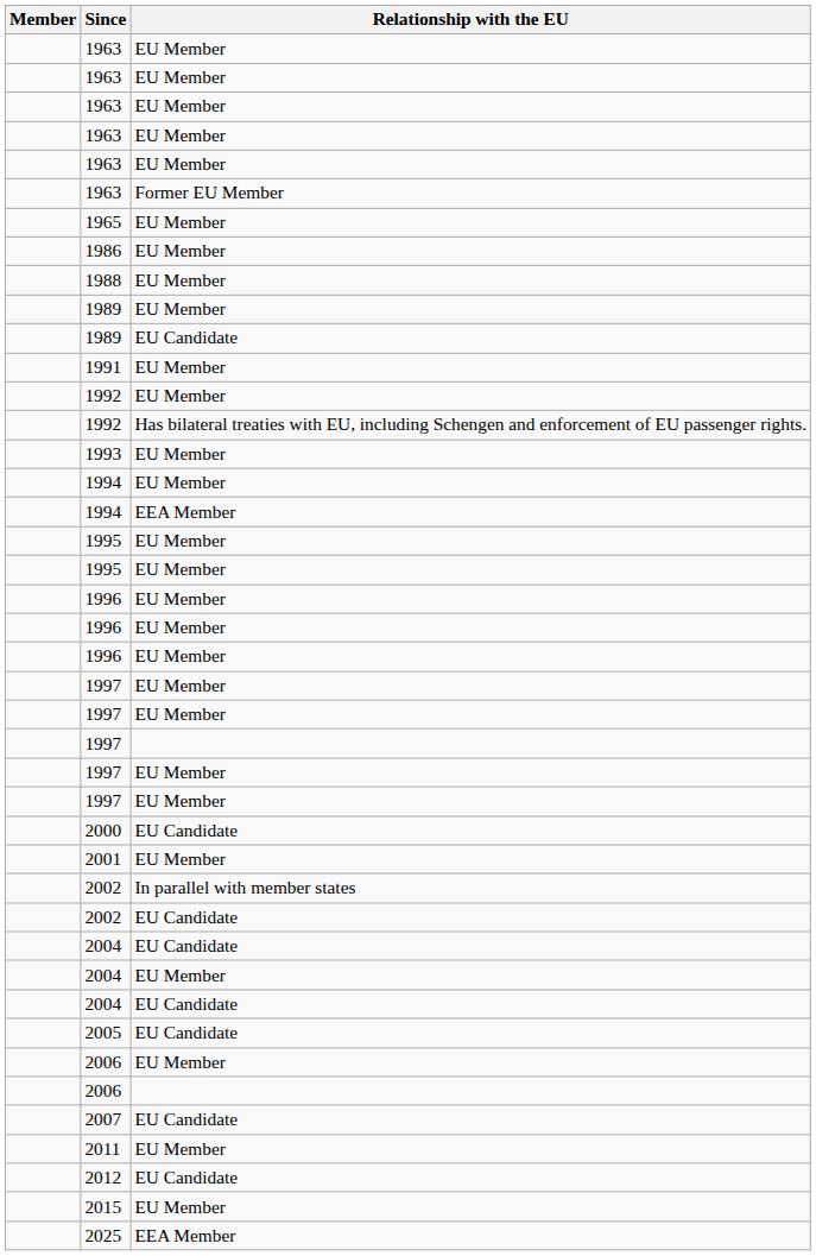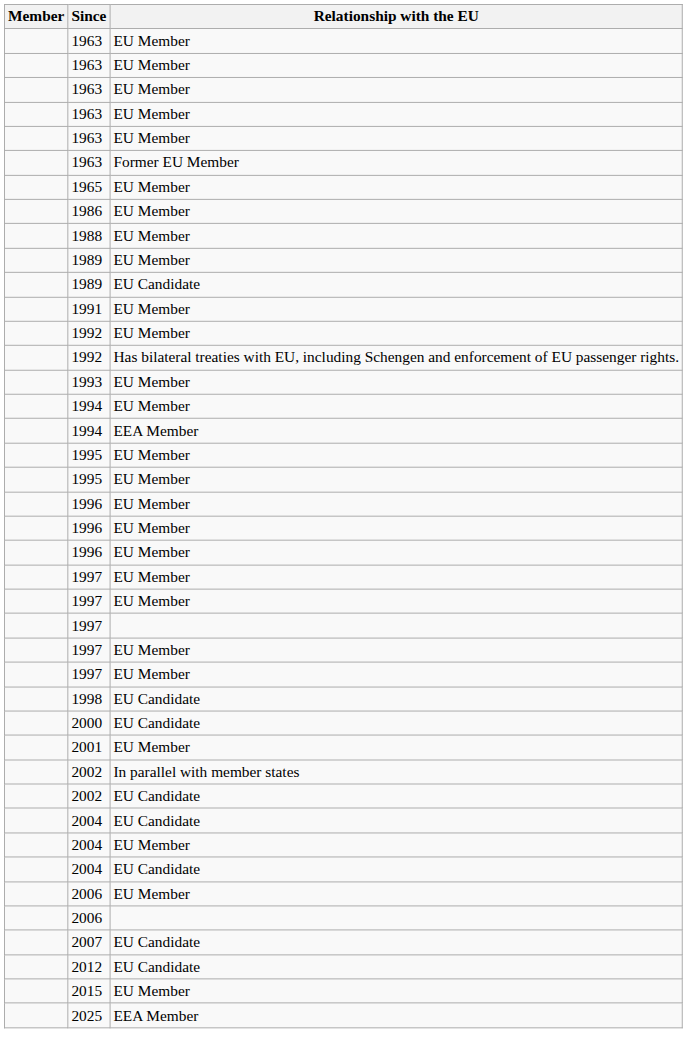+ row: 1998 | EU Candidate
- row: 2005 | EU Candidate
- row: 2011 | EU Member
